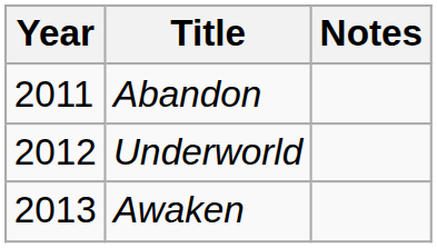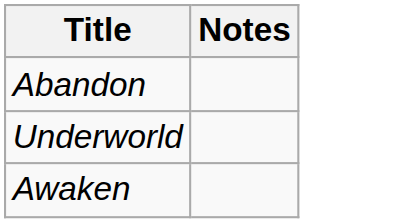- column: Year | 2011 | 2012 | 2013
